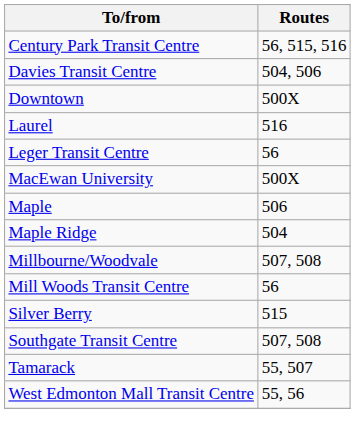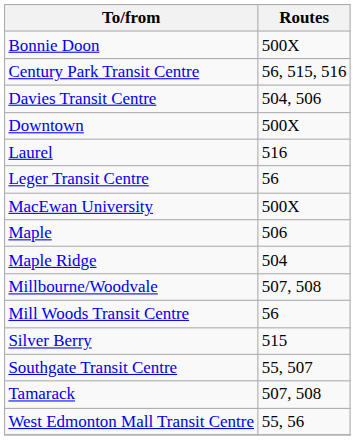+ row: Bonnie Doon | 500X
Southgate Transit Centre | Routes: 507, 508 -> 55, 507
Tamarack | Routes: 55, 507 -> 507, 508
